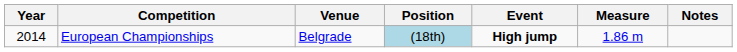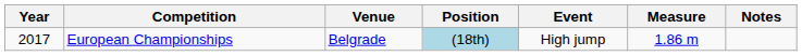European Championships | Year: 2014 -> 2017
European Championships | Event: bold -> normal
